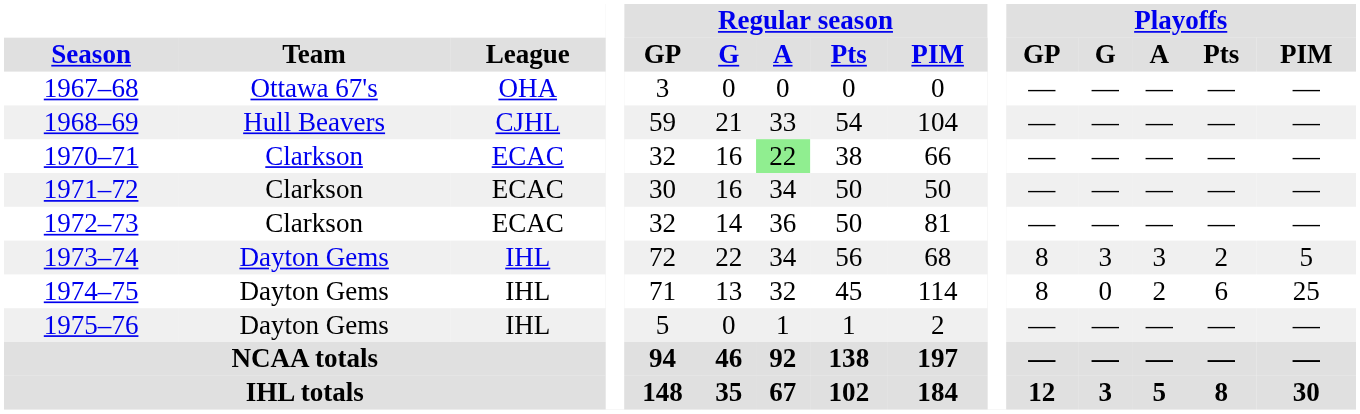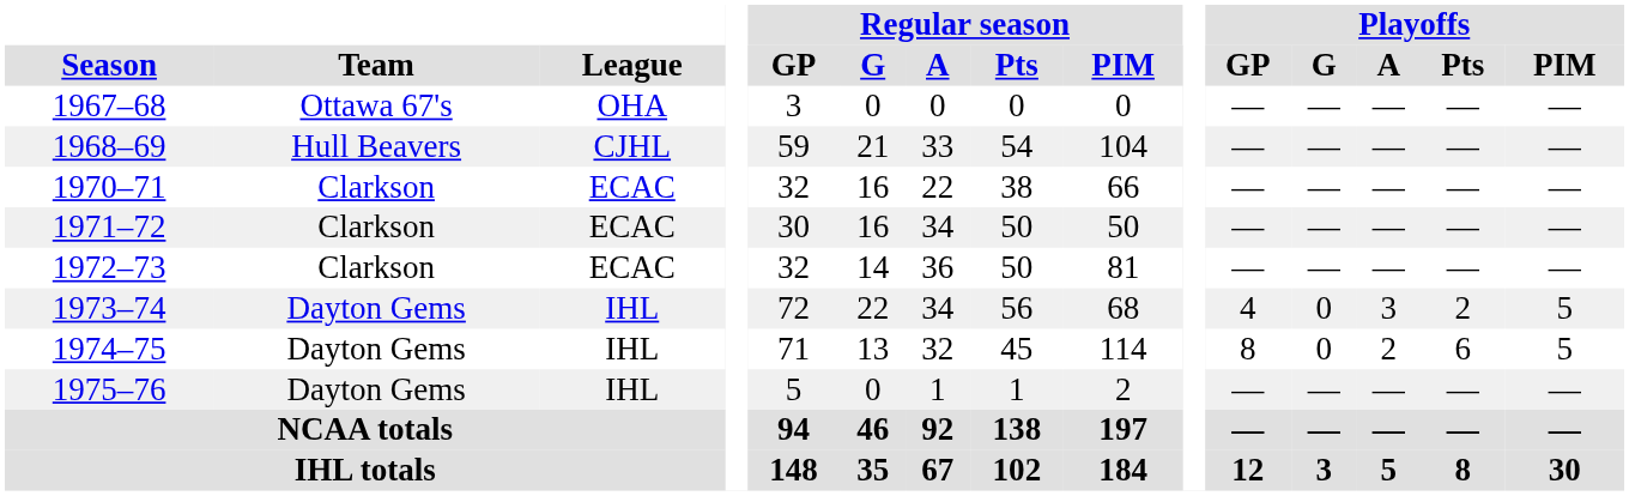1970–71 | Regular season / A: lightgreen background -> no background
1973–74 | Playoffs / GP: 8 -> 4
1973–74 | Playoffs / G: 3 -> 0
1974–75 | Playoffs / PIM: 25 -> 5
